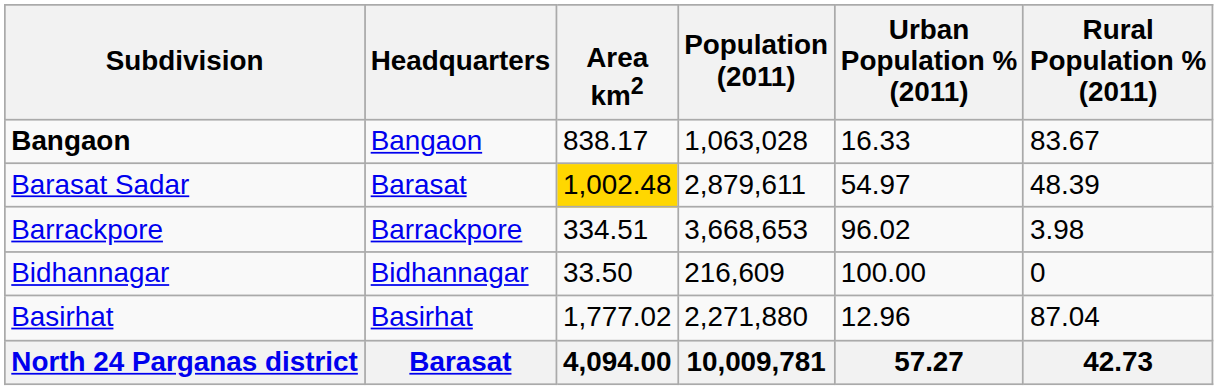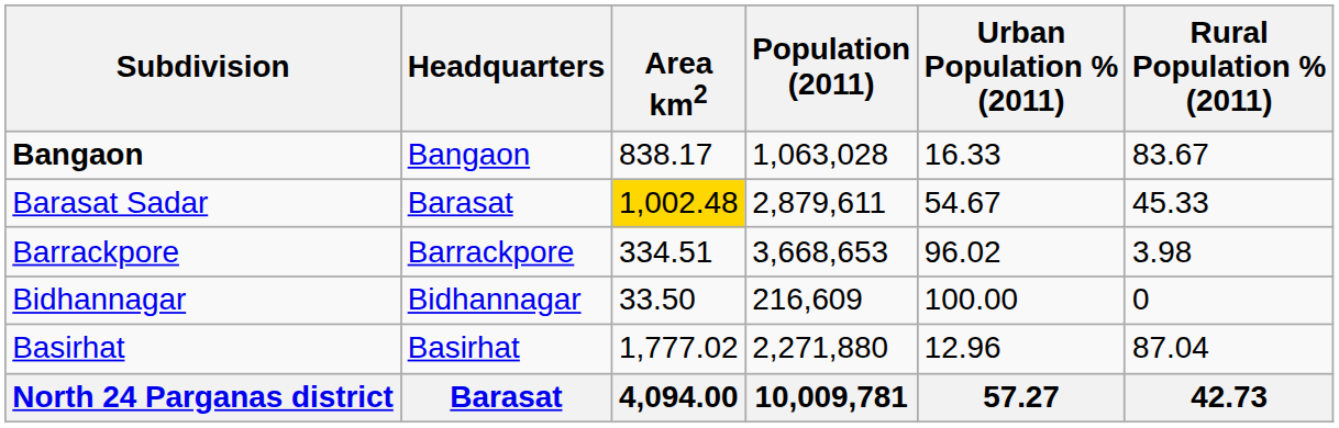Barasat Sadar | Urban Population % (2011): 54.97 -> 54.67
Barasat Sadar | Rural Population % (2011): 48.39 -> 45.33
